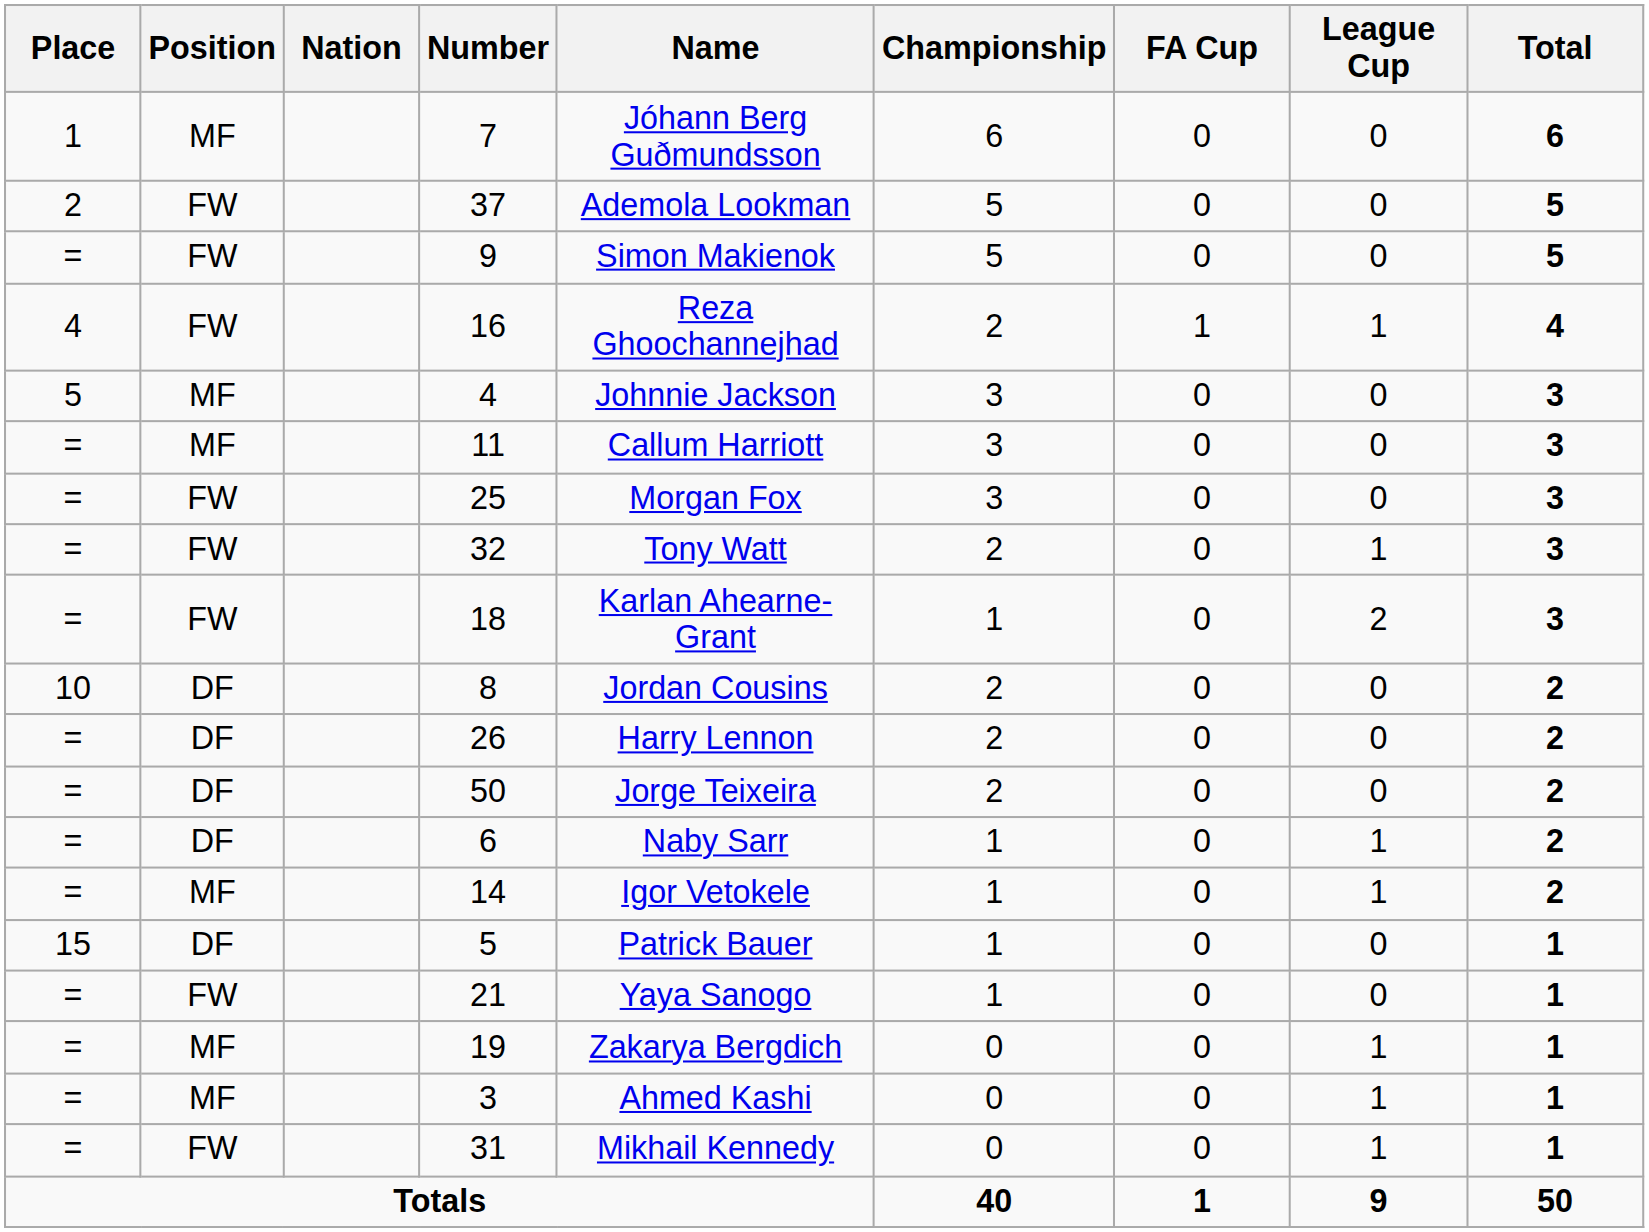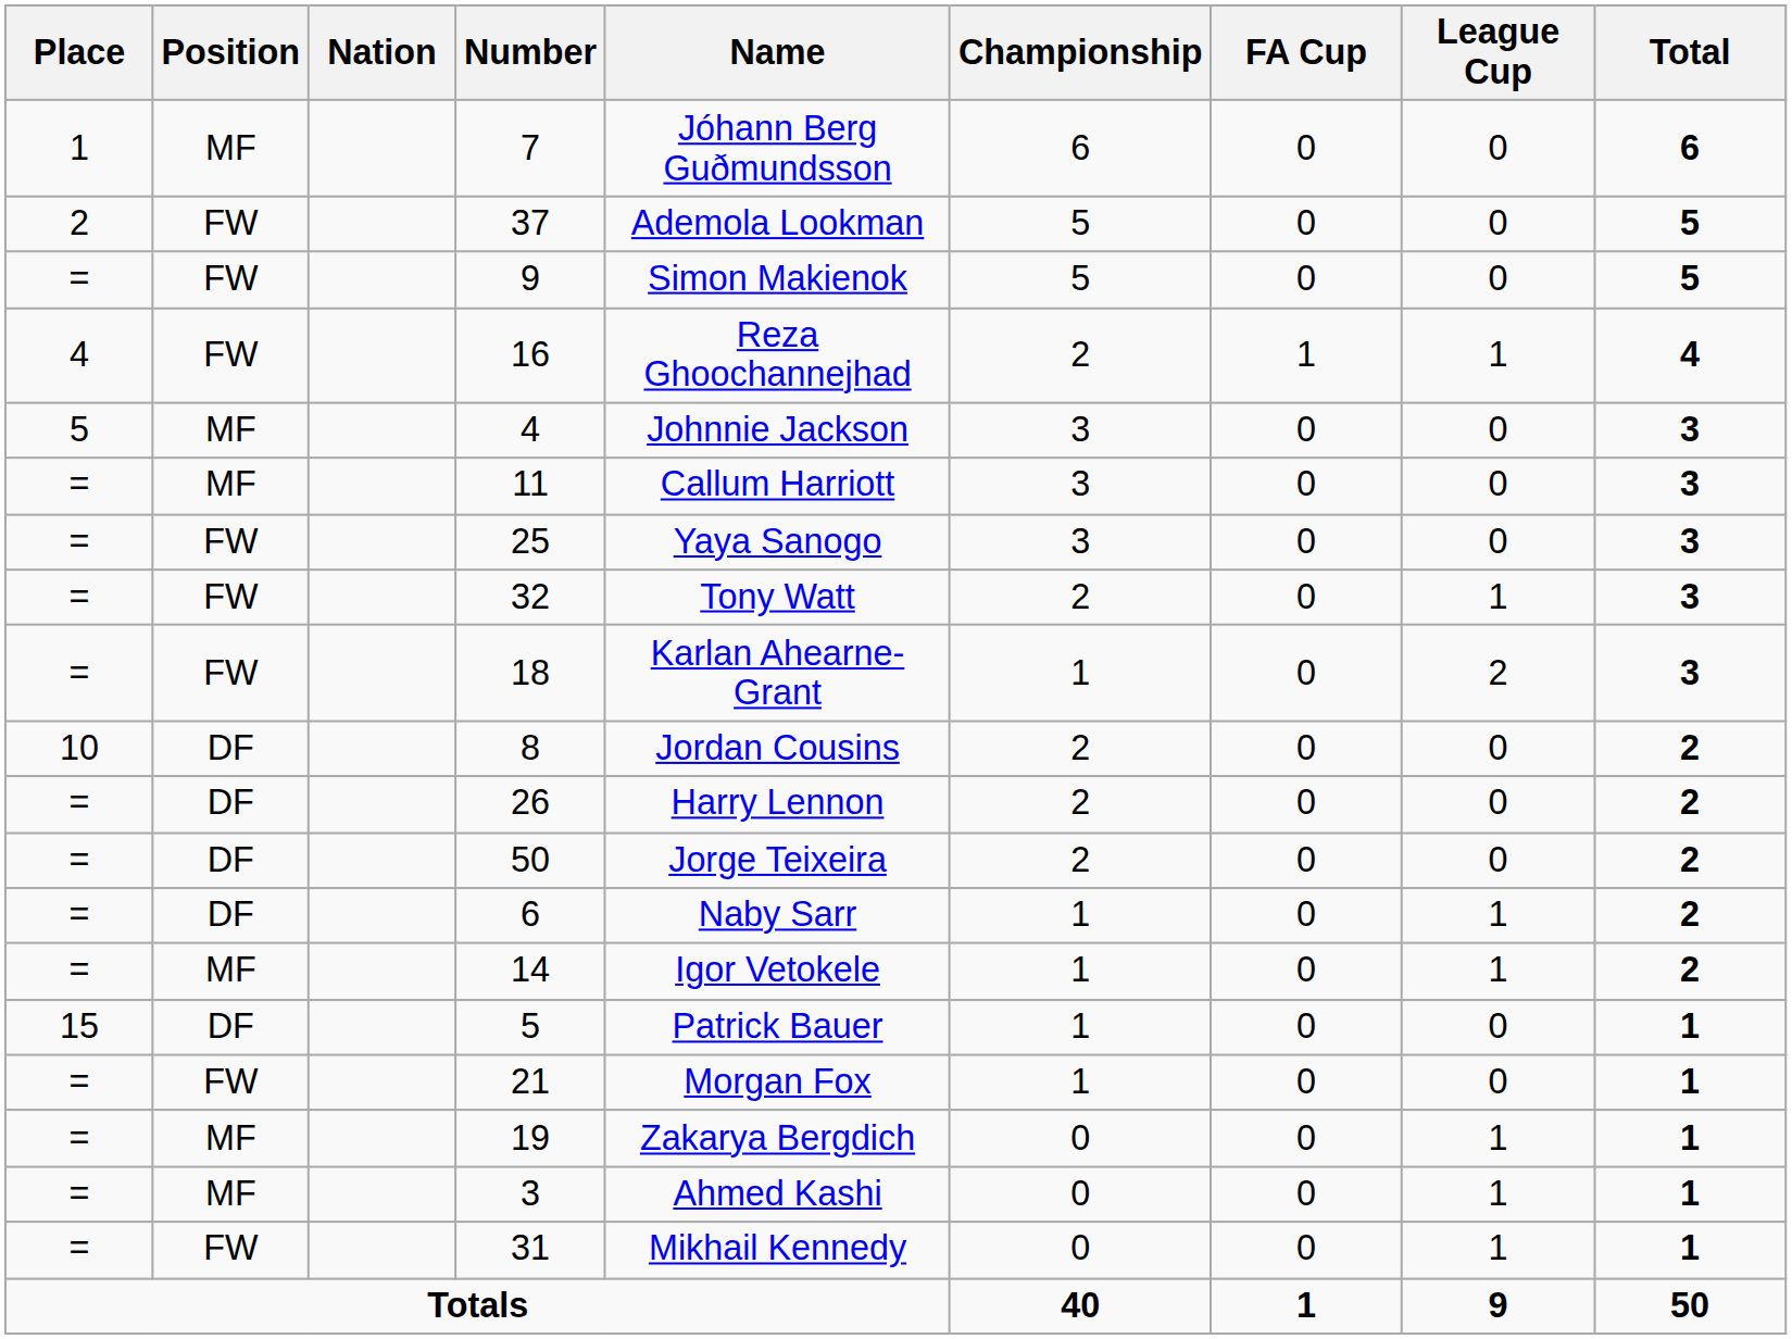25 | Name: Morgan Fox -> Yaya Sanogo
21 | Name: Yaya Sanogo -> Morgan Fox
